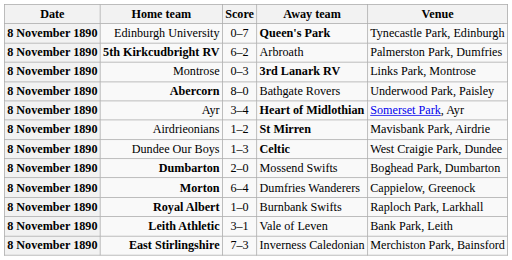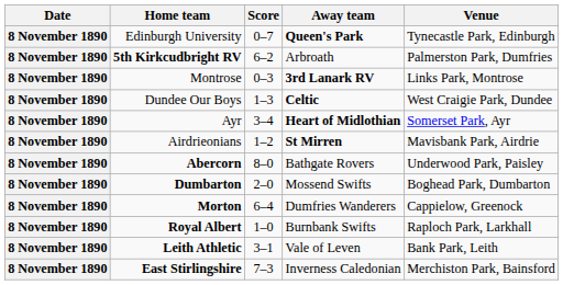rows swapped: Dundee Our Boys <-> Abercorn
